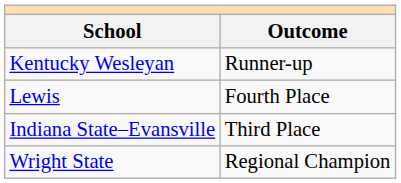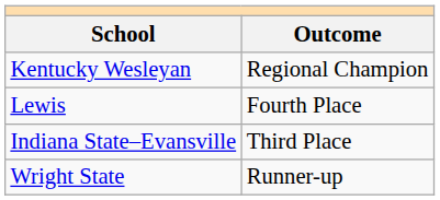Kentucky Wesleyan | Outcome: Runner-up -> Regional Champion
Wright State | Outcome: Regional Champion -> Runner-up
